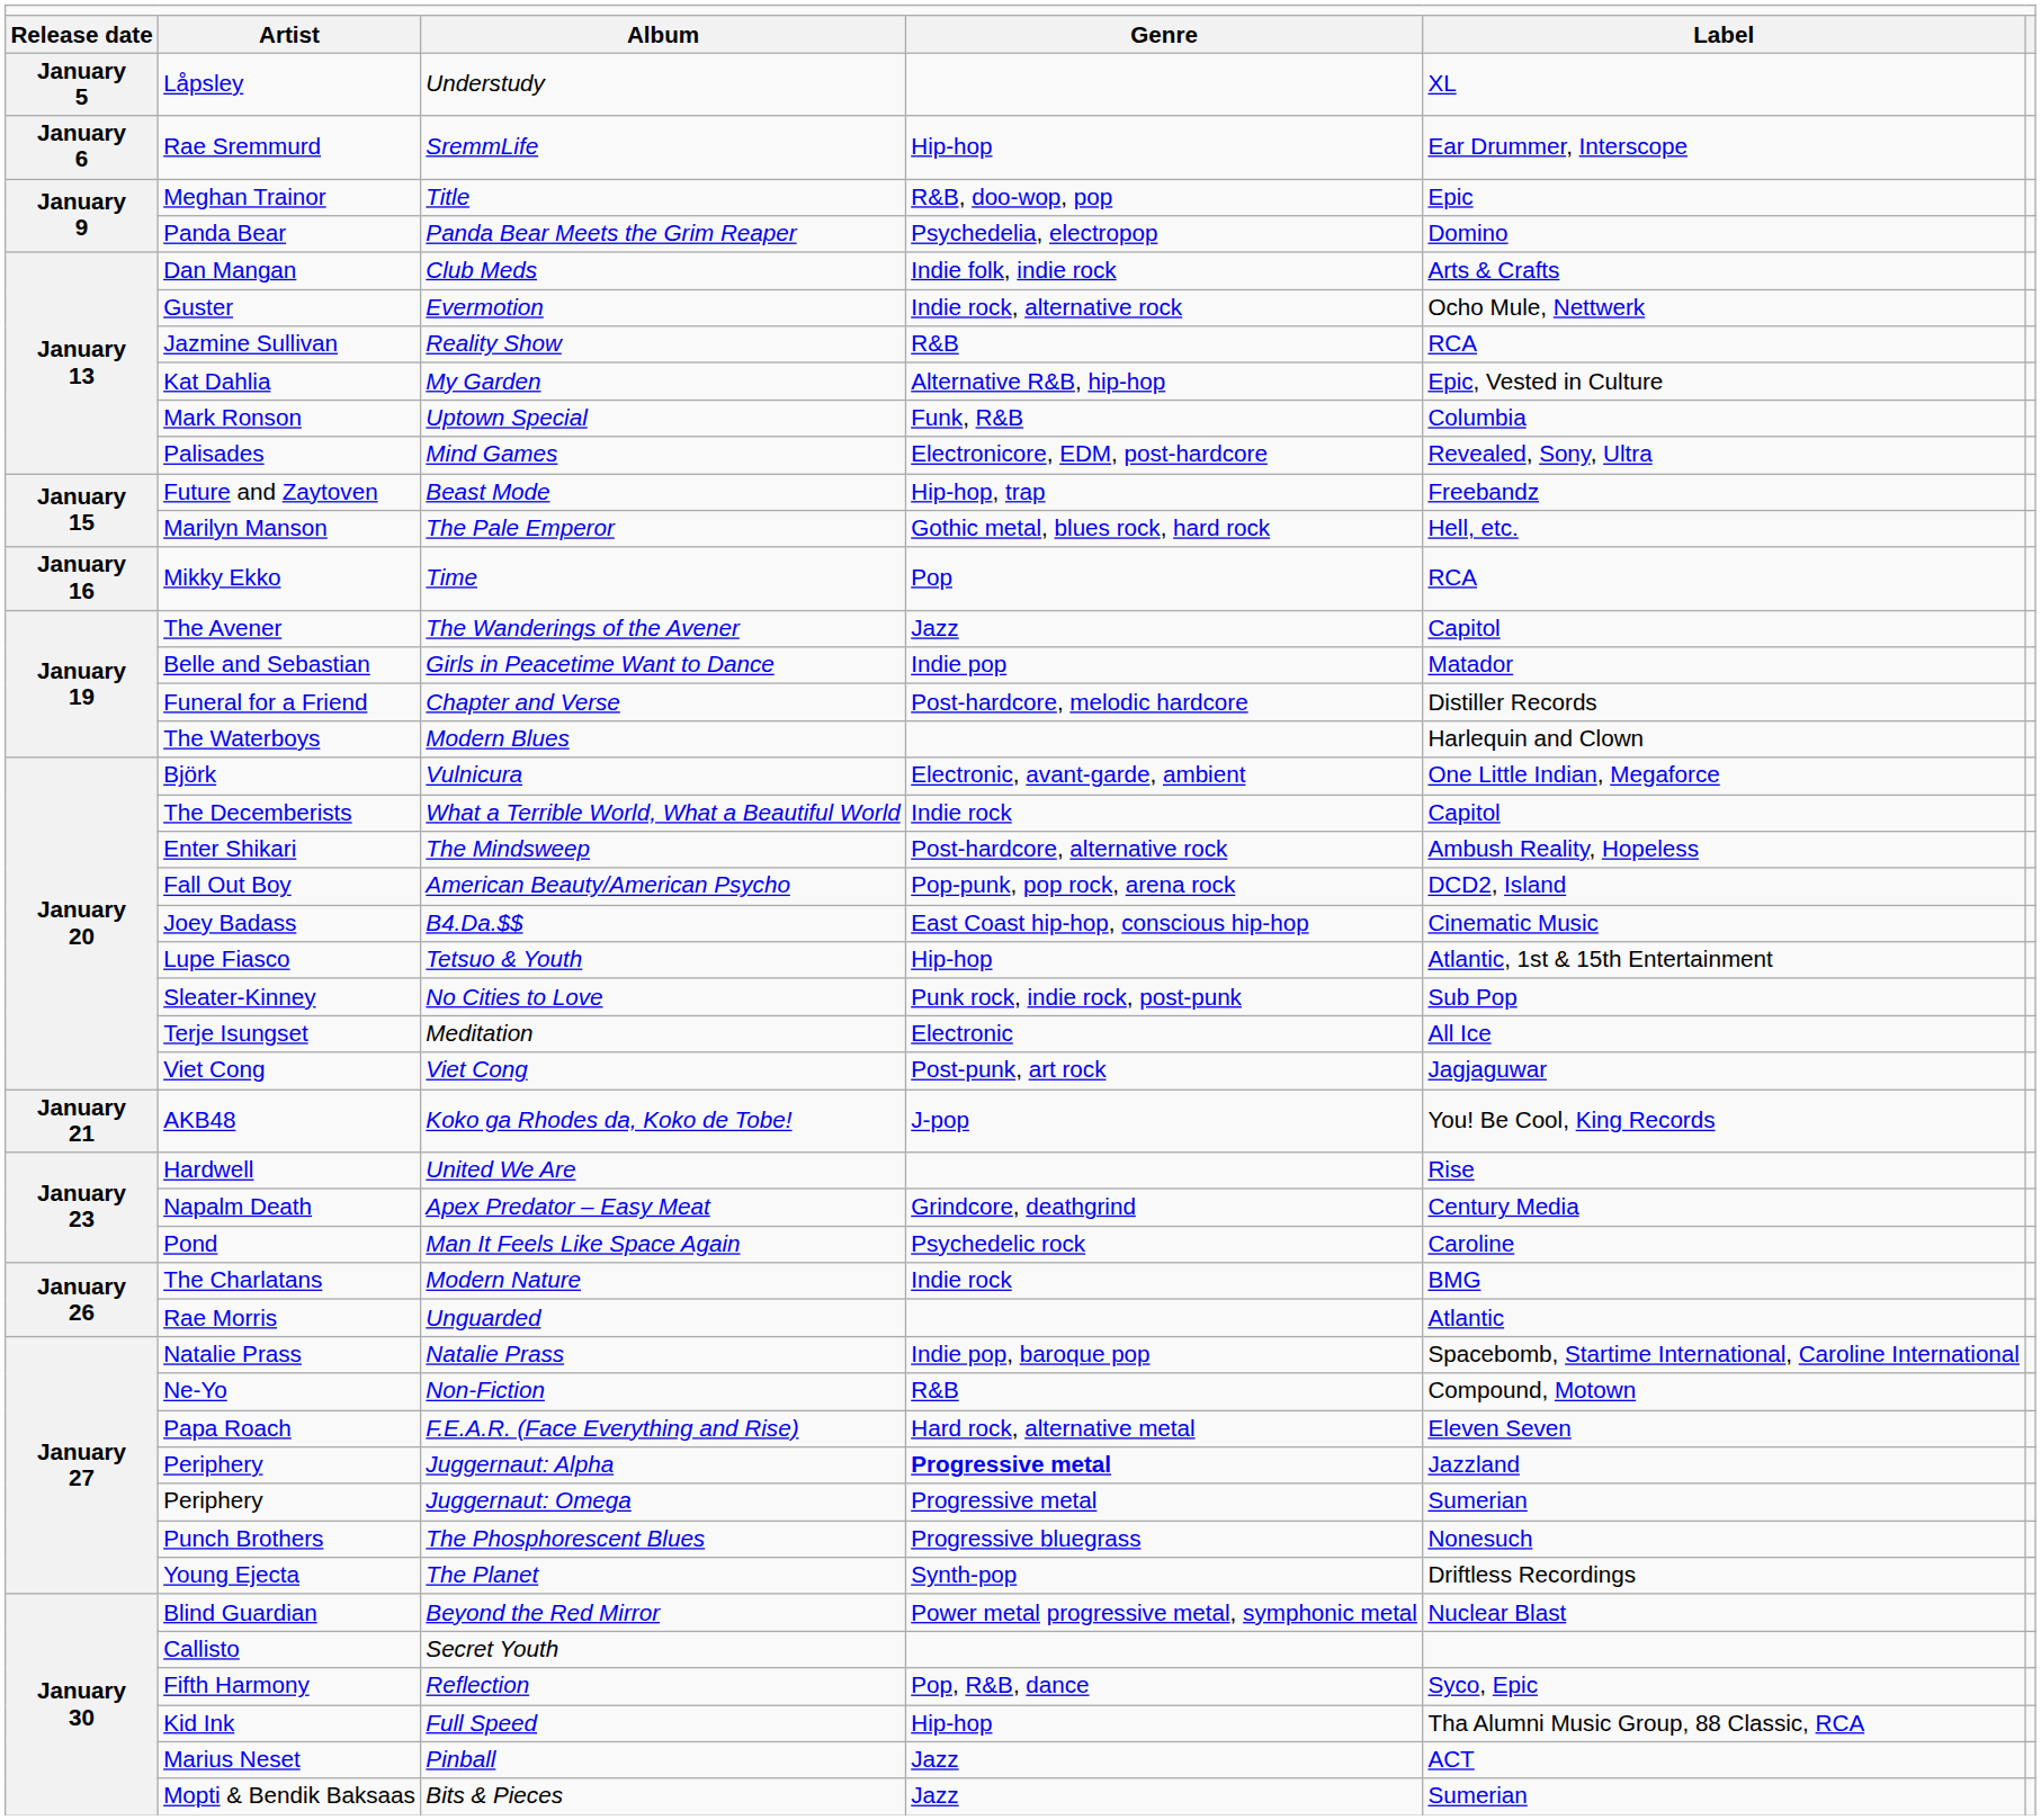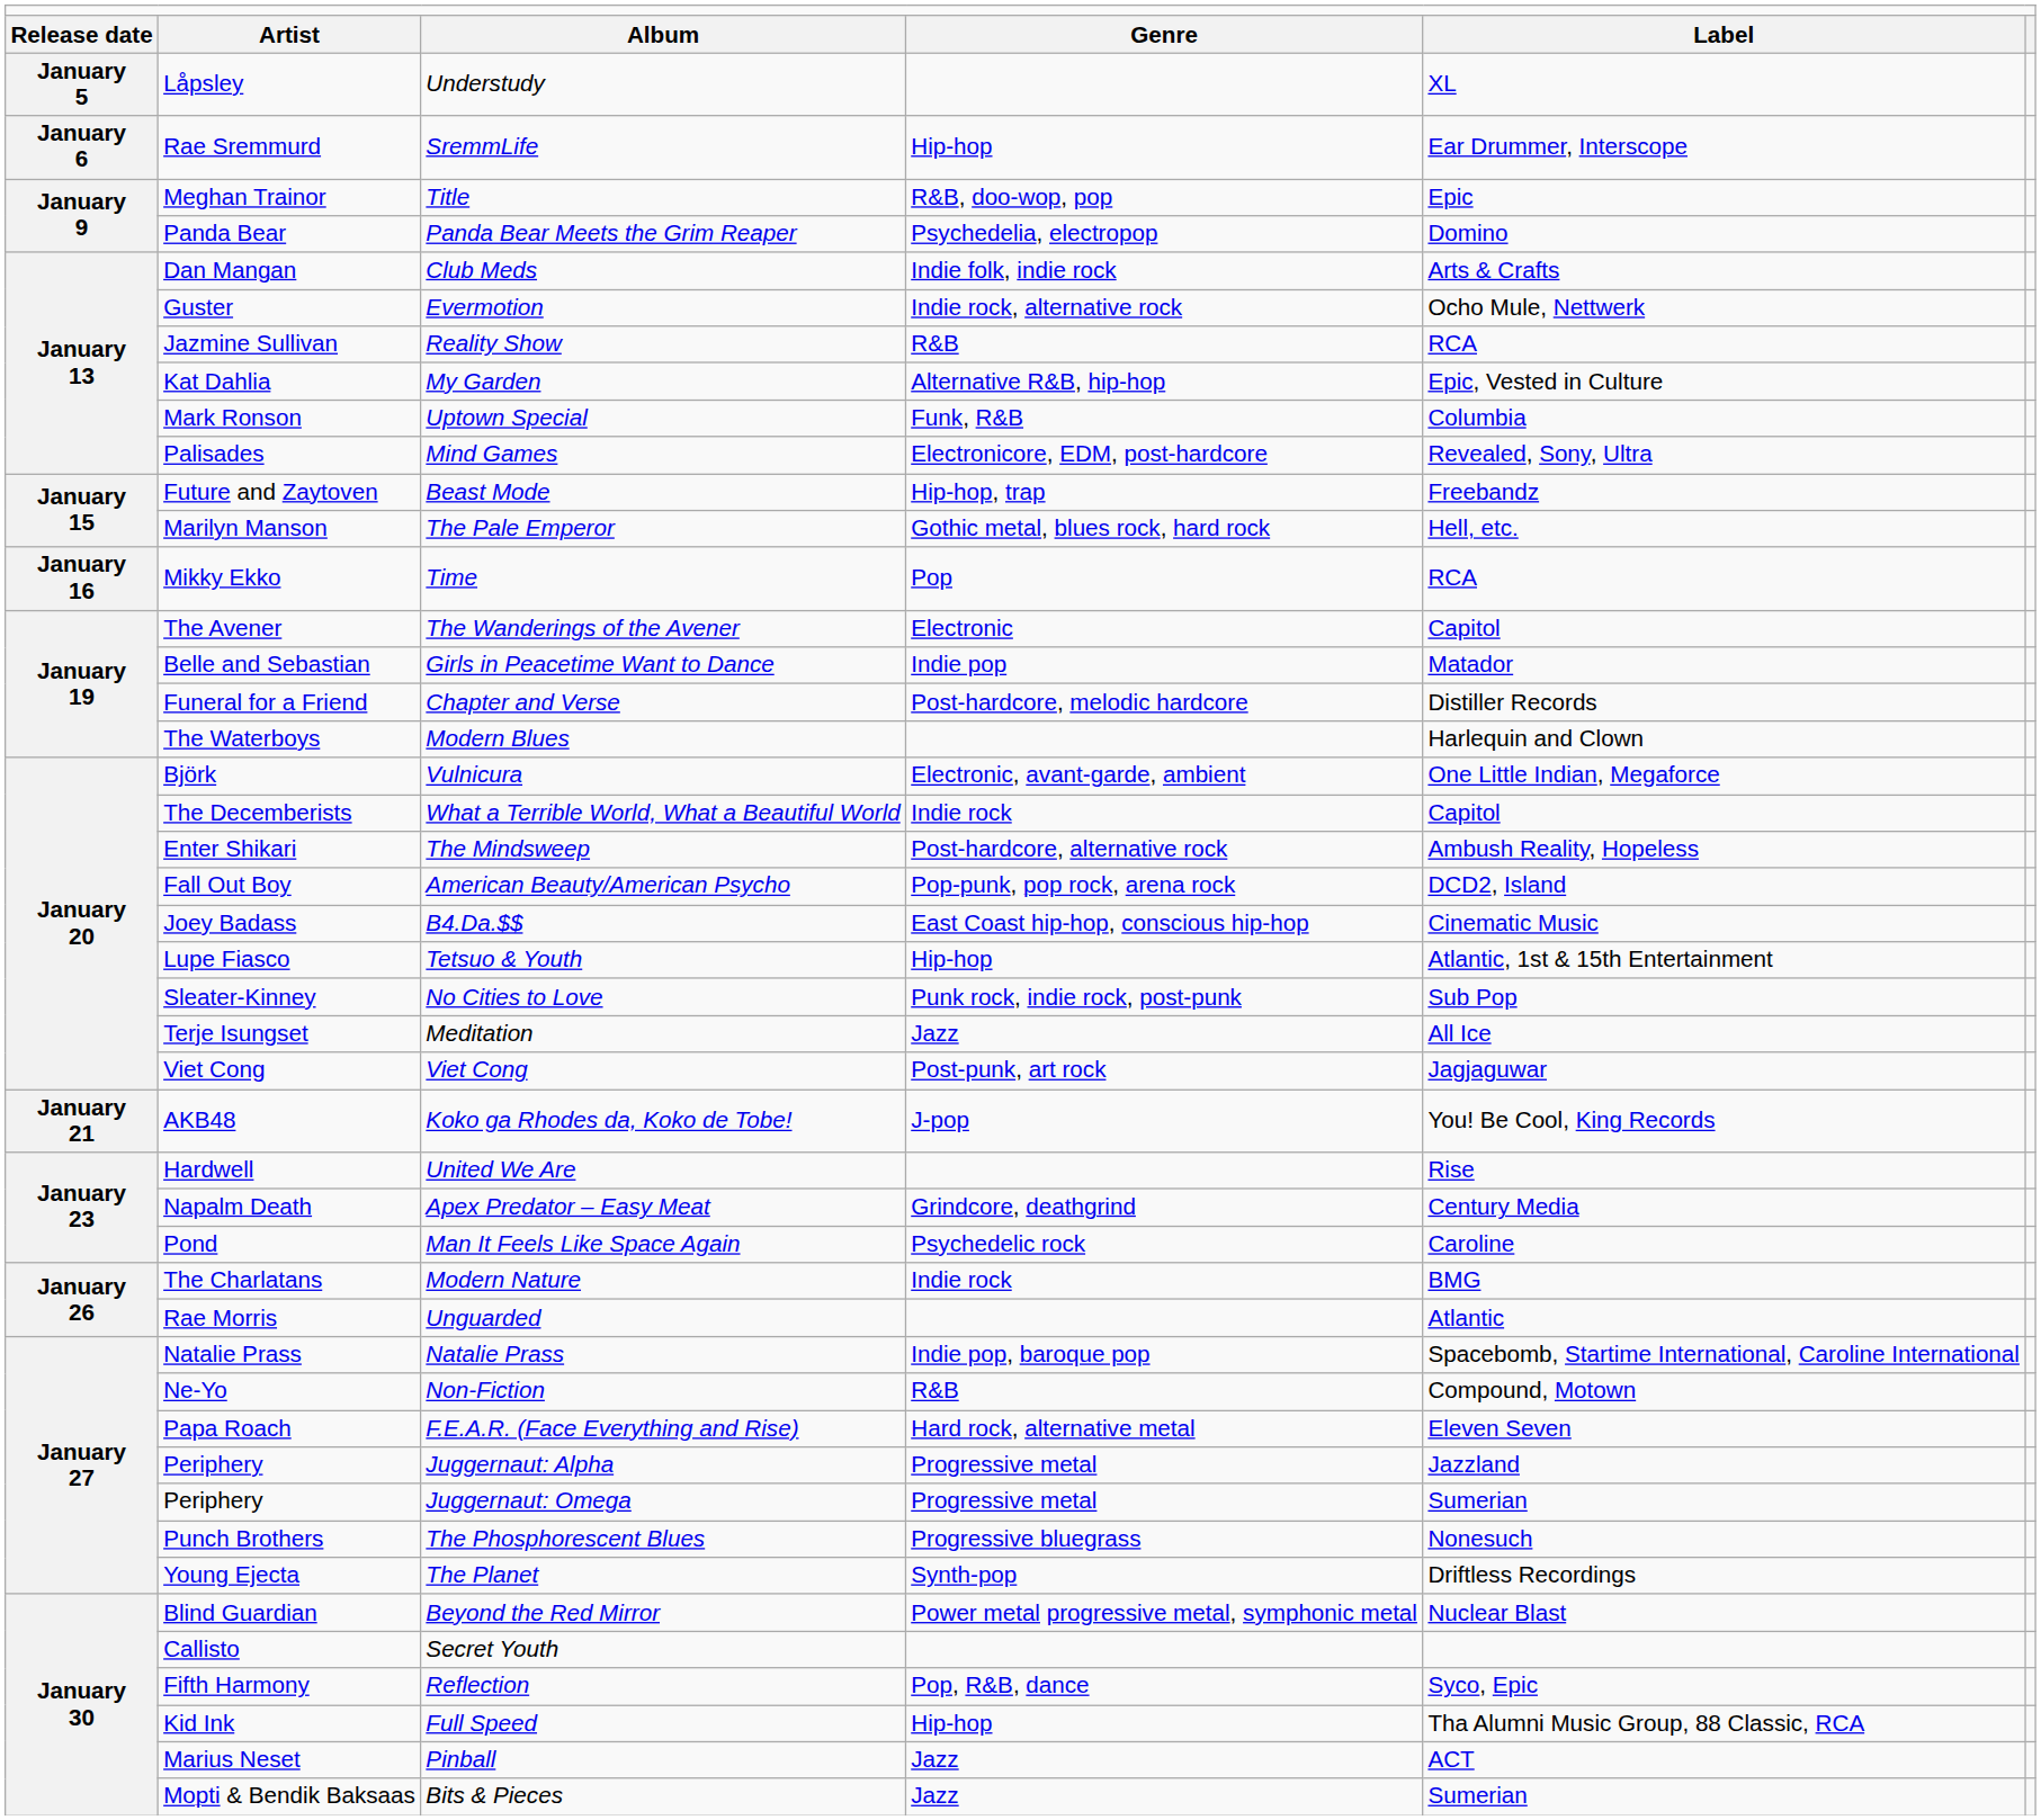The Wanderings of the Avener | column 4: Jazz -> Electronic
Meditation | column 4: Electronic -> Jazz
Juggernaut: Alpha | column 4: bold -> normal
